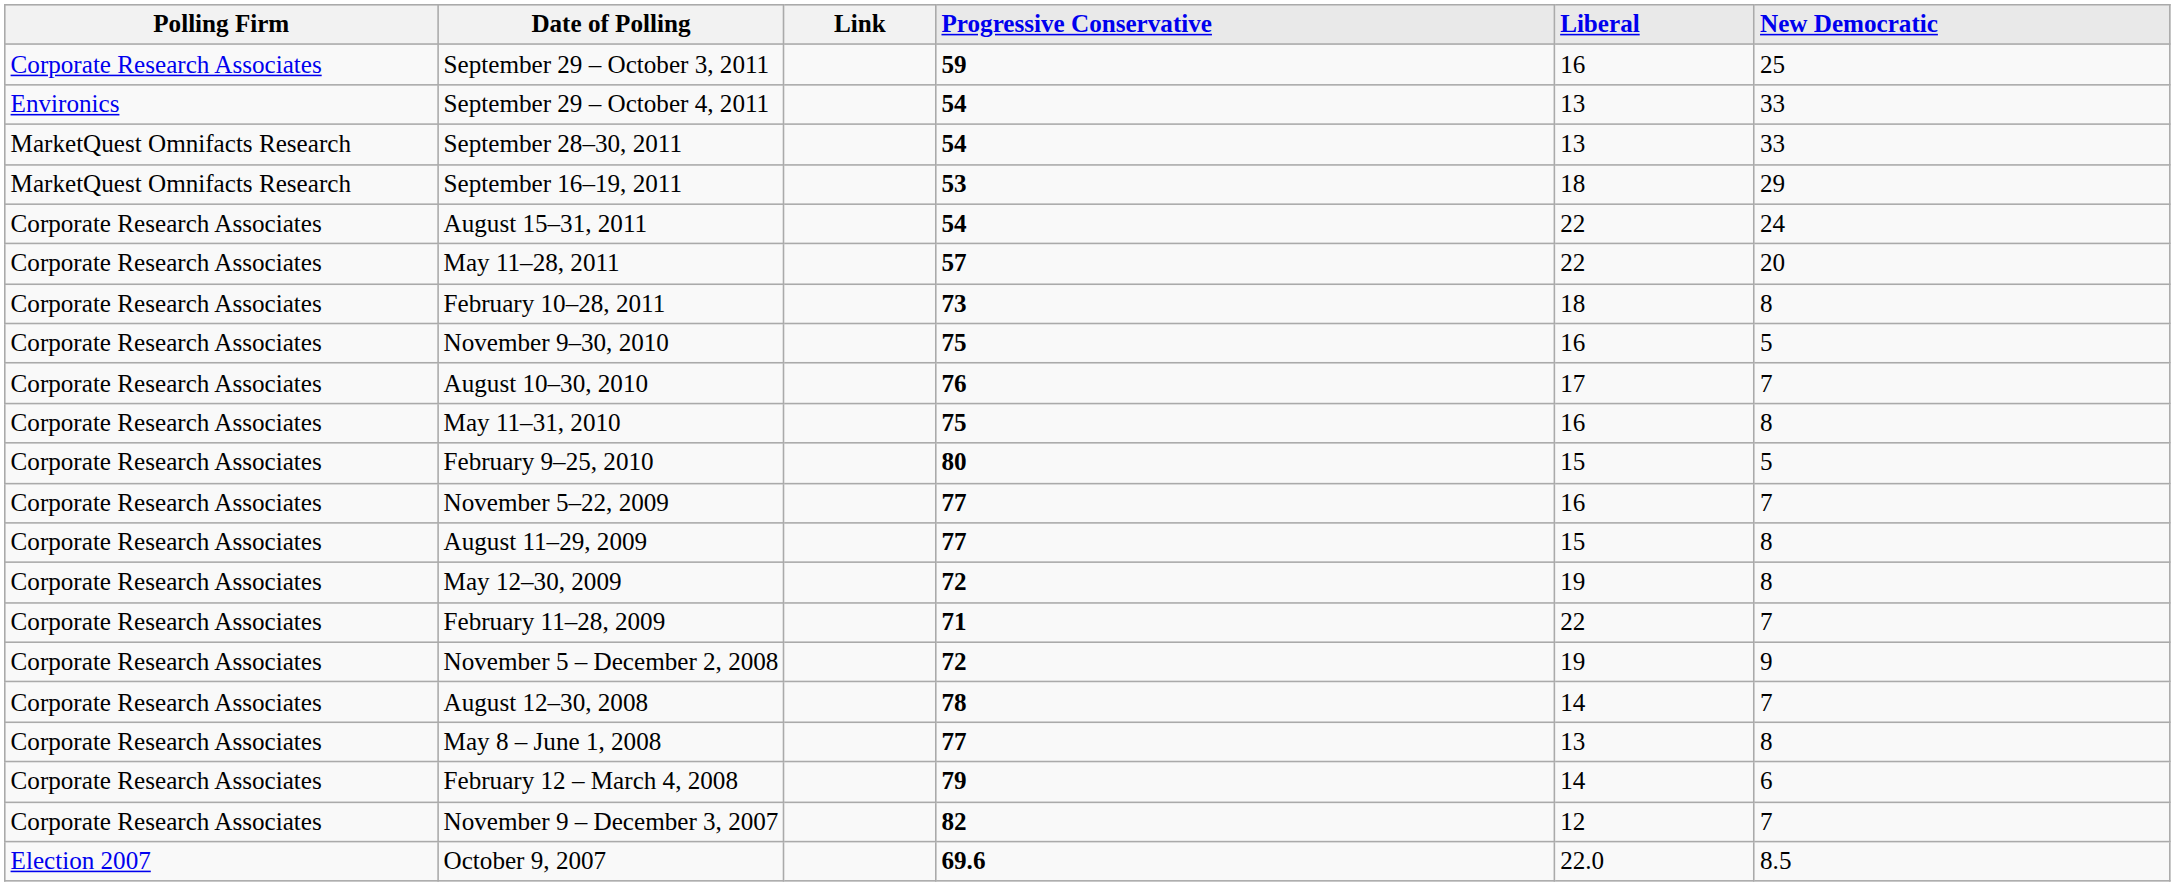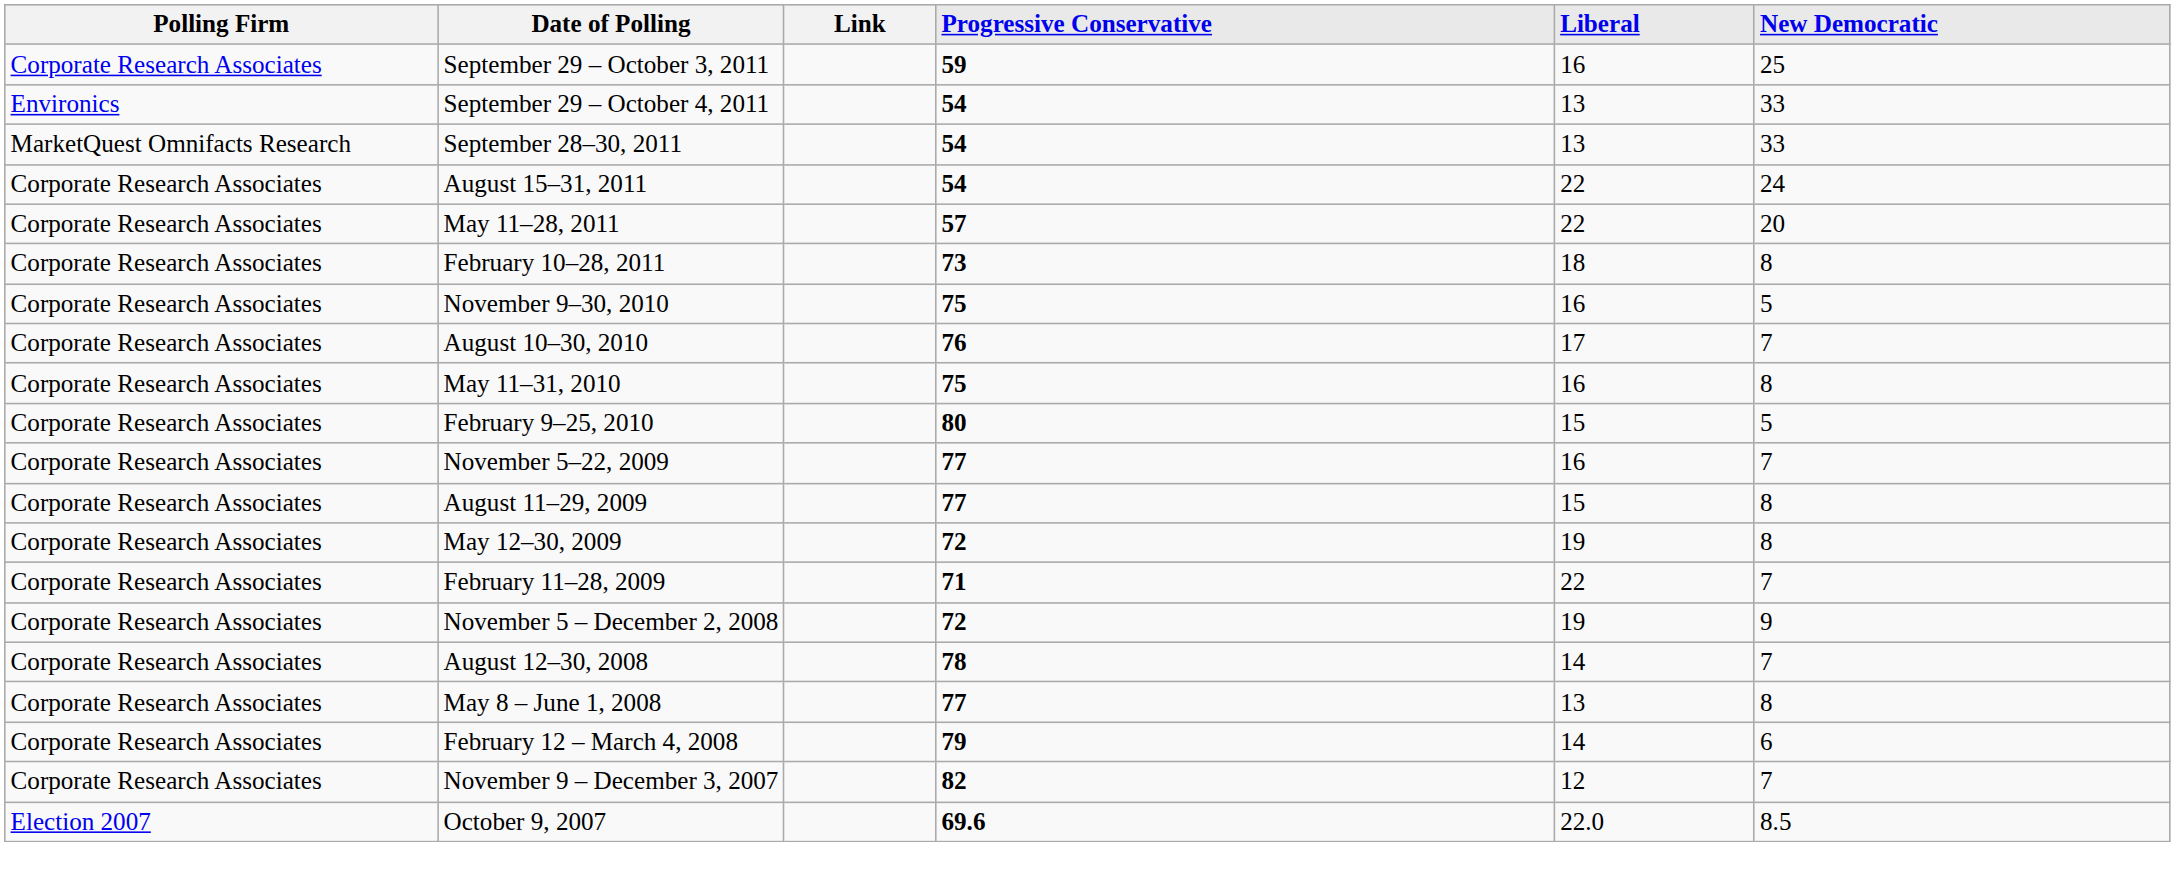- row: MarketQuest Omnifacts Research | September 16–19, 2011 | 53 | 18 | 29
